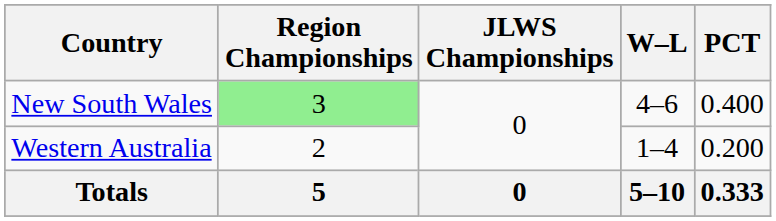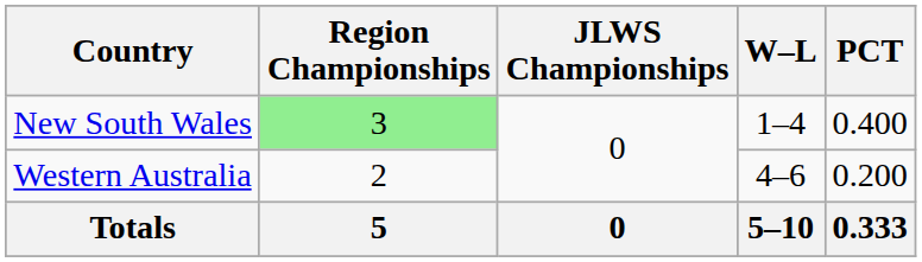New South Wales | W–L: 4–6 -> 1–4
Western Australia | W–L: 1–4 -> 4–6
